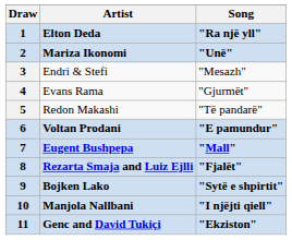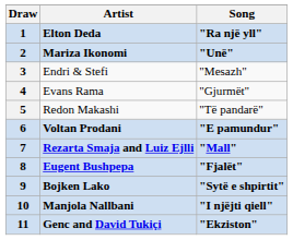7 | Artist: Eugent Bushpepa -> Rezarta Smaja and Luiz Ejlli
8 | Artist: Rezarta Smaja and Luiz Ejlli -> Eugent Bushpepa
